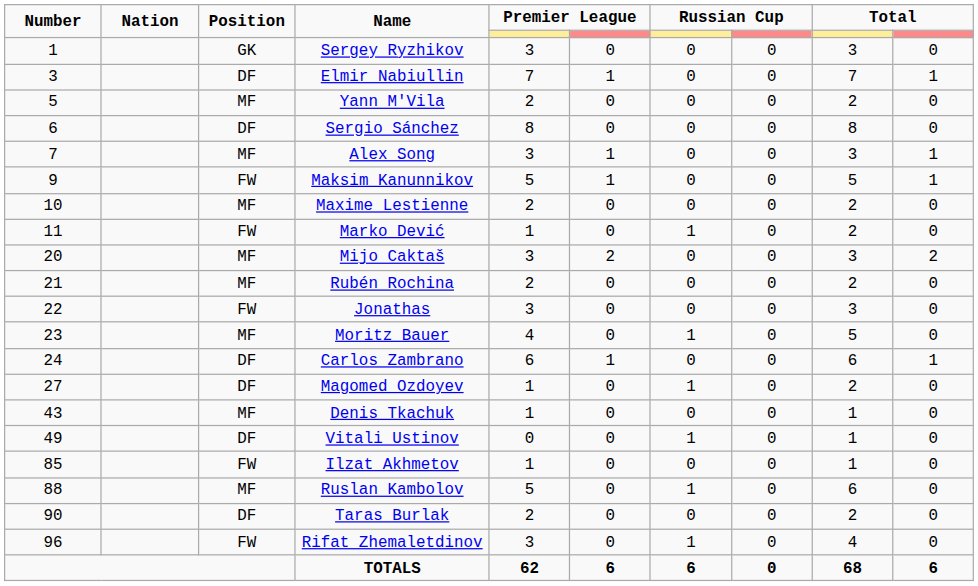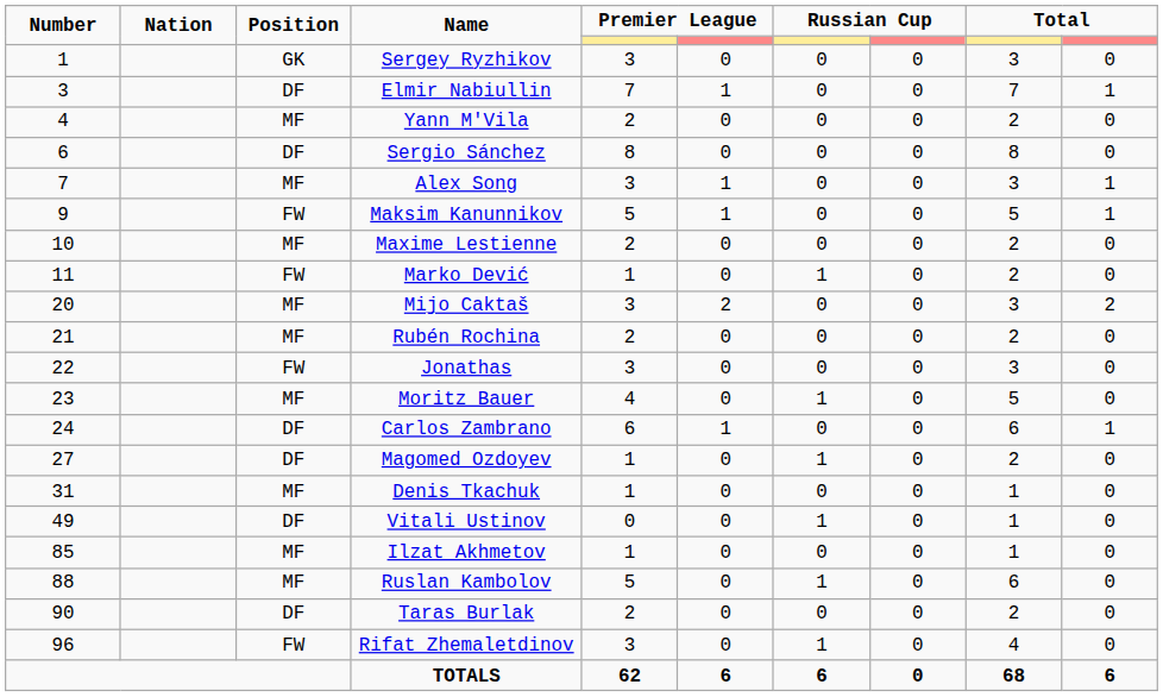Yann M'Vila | Number: 5 -> 4
Denis Tkachuk | Number: 43 -> 31
Ilzat Akhmetov | Position: FW -> MF
